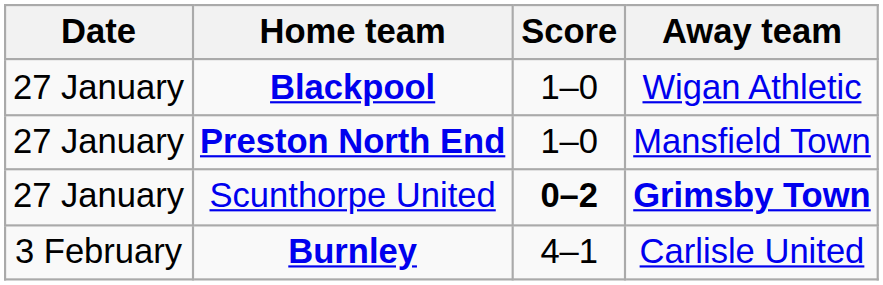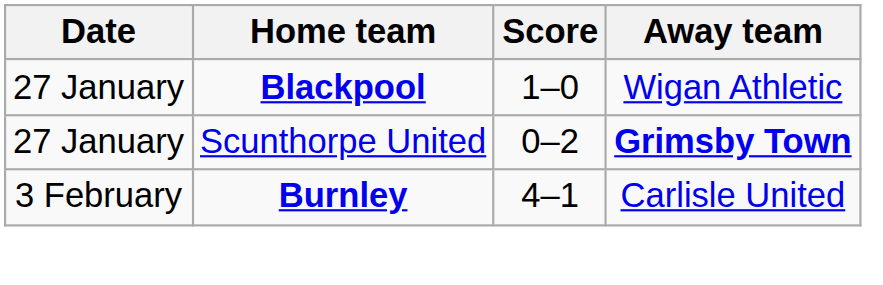- row: 27 January | Preston North End | 1–0 | Mansfield Town
Scunthorpe United | Score: bold -> normal
